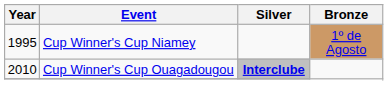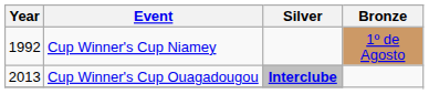Cup Winner's Cup Niamey | Year: 1995 -> 1992
Cup Winner's Cup Ouagadougou | Year: 2010 -> 2013
